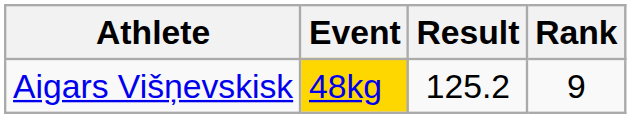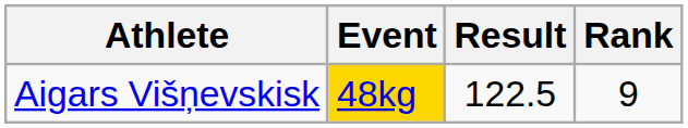Aigars Višņevskisk | Result: 125.2 -> 122.5
